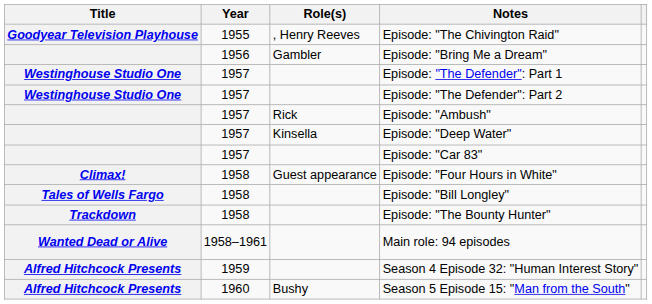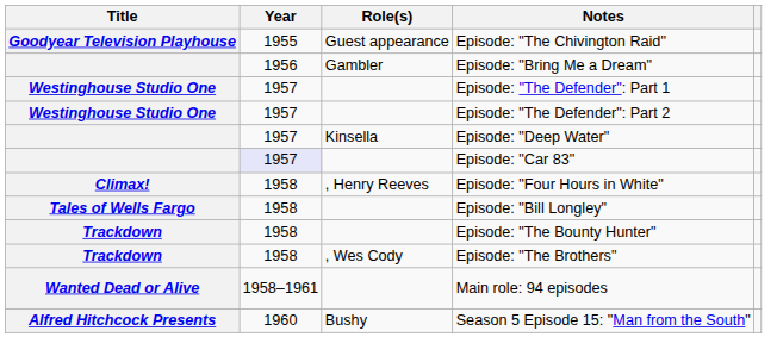Episode: "The Chivington Raid" | Role(s): , Henry Reeves -> Guest appearance
- row: 1957 | Rick | Episode: "Ambush"
Episode: "Car 83" | Year: no background -> lavender background
Episode: "Four Hours in White" | Role(s): Guest appearance -> , Henry Reeves
+ row: Trackdown | 1958 | , Wes Cody | Episode: "The Brothers"
- row: Alfred Hitchcock Presents | 1959 | Season 4 Episode 32: "Human Interest Story"
